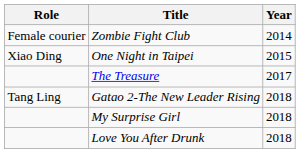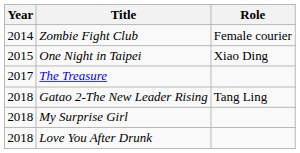columns swapped: Year <-> Role
